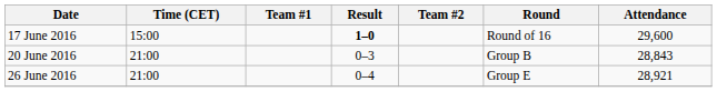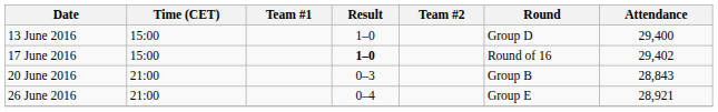+ row: 13 June 2016 | 15:00 | 1–0 | Group D | 29,400
17 June 2016 | Attendance: 29,600 -> 29,402
